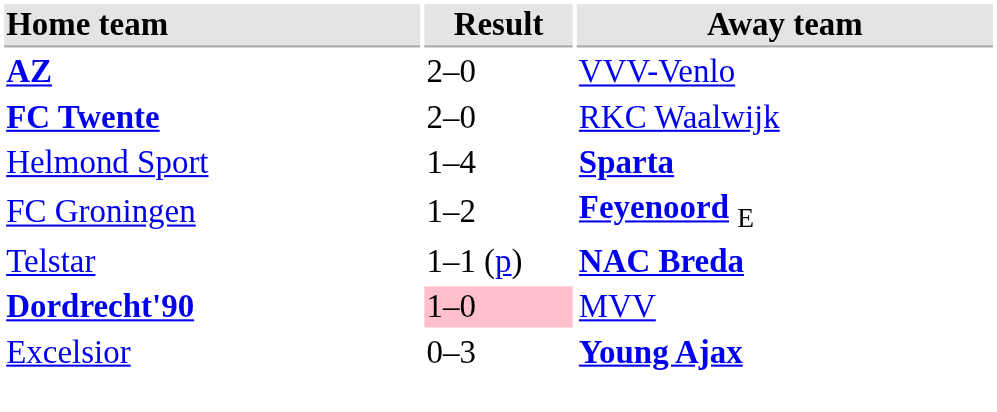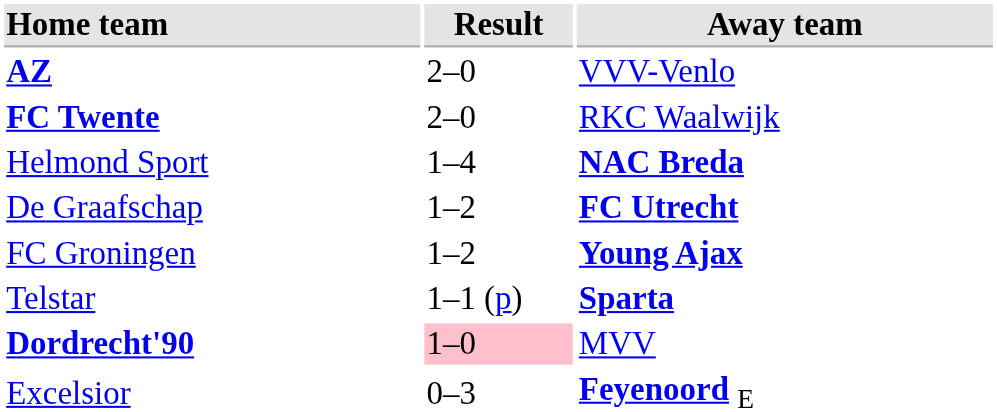Helmond Sport | Away team: Sparta -> NAC Breda
+ row: De Graafschap | 1–2 | FC Utrecht
FC Groningen | Away team: Feyenoord E -> Young Ajax
Telstar | Away team: NAC Breda -> Sparta
Excelsior | Away team: Young Ajax -> Feyenoord E
